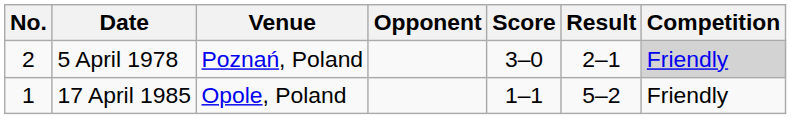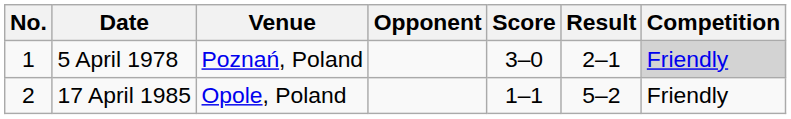5 April 1978 | No.: 2 -> 1
17 April 1985 | No.: 1 -> 2
